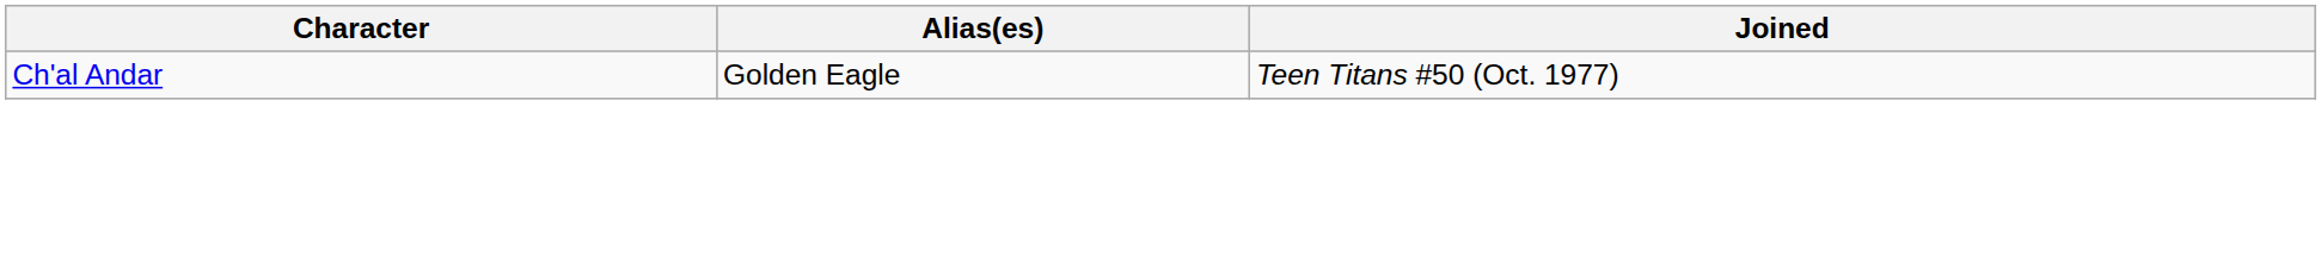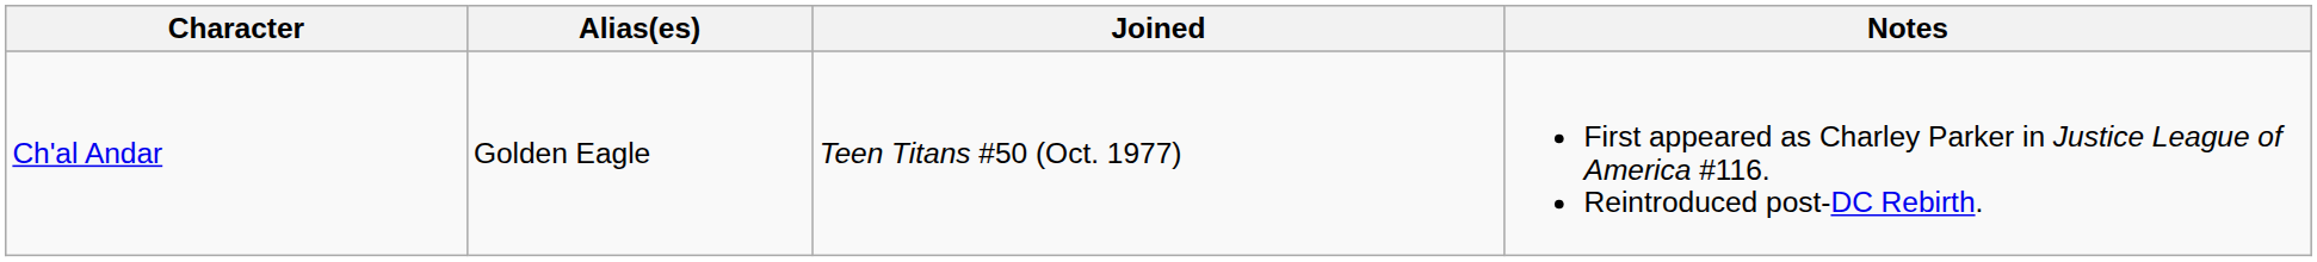+ column: Notes | First appeared as Charley Parker in Justice League of America #116. Reintroduced post-DC Rebirth.
